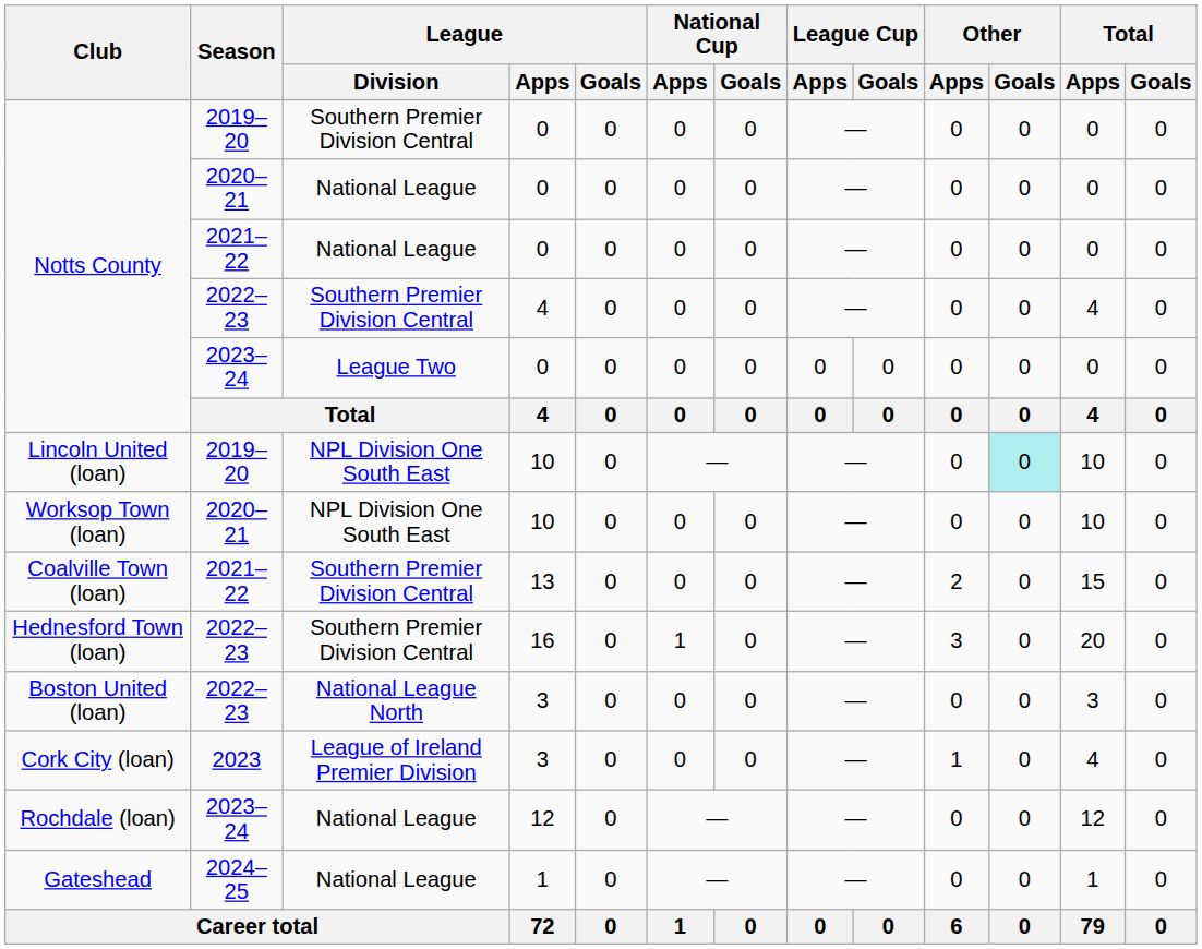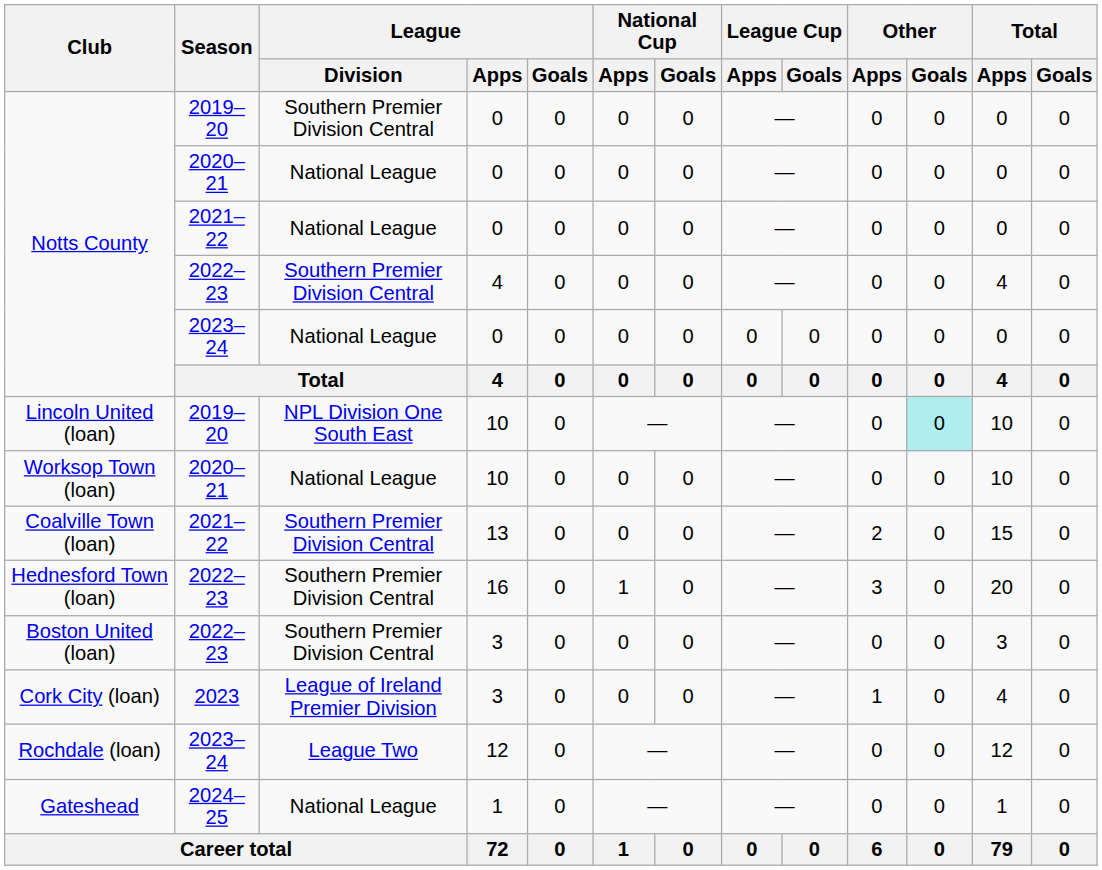Notts County / 2023–24 | League / Division: League Two -> National League
Worksop Town (loan) | League / Division: NPL Division One South East -> National League
Boston United (loan) | League / Division: National League North -> Southern Premier Division Central
Rochdale (loan) | League / Division: National League -> League Two
